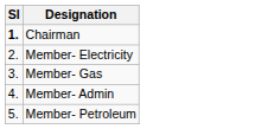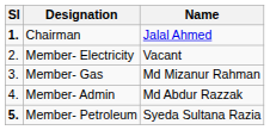+ column: Name | Jalal Ahmed | Vacant | Md Mizanur Rahman | Md Abdur Razzak | Syeda Sultana Razia
Member- Petroleum | Sl: normal -> bold
